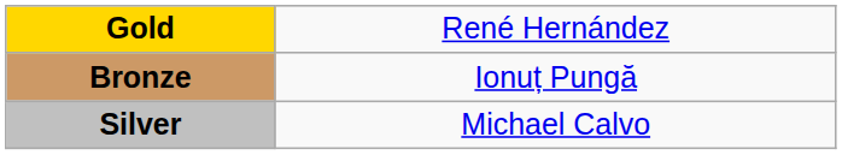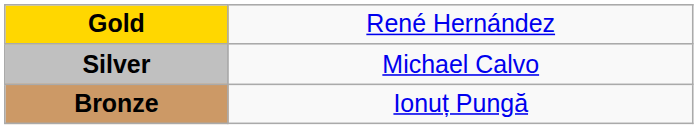rows swapped: Silver <-> Bronze
